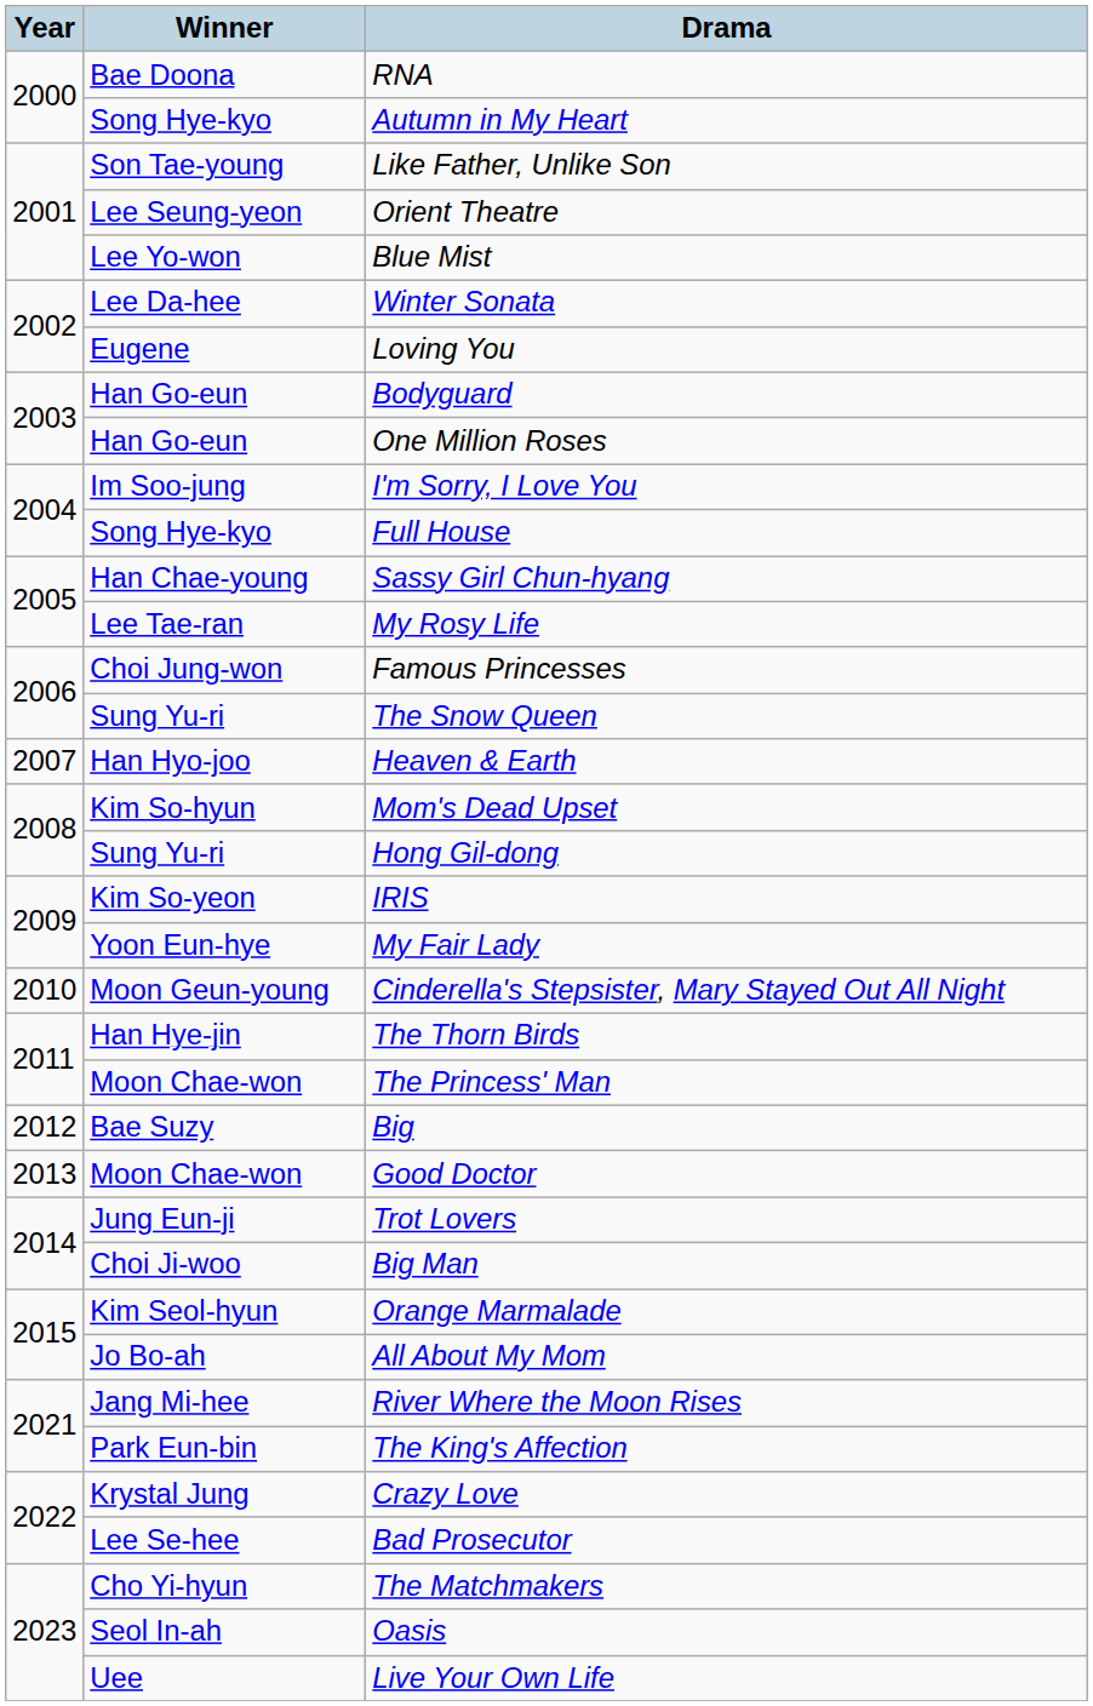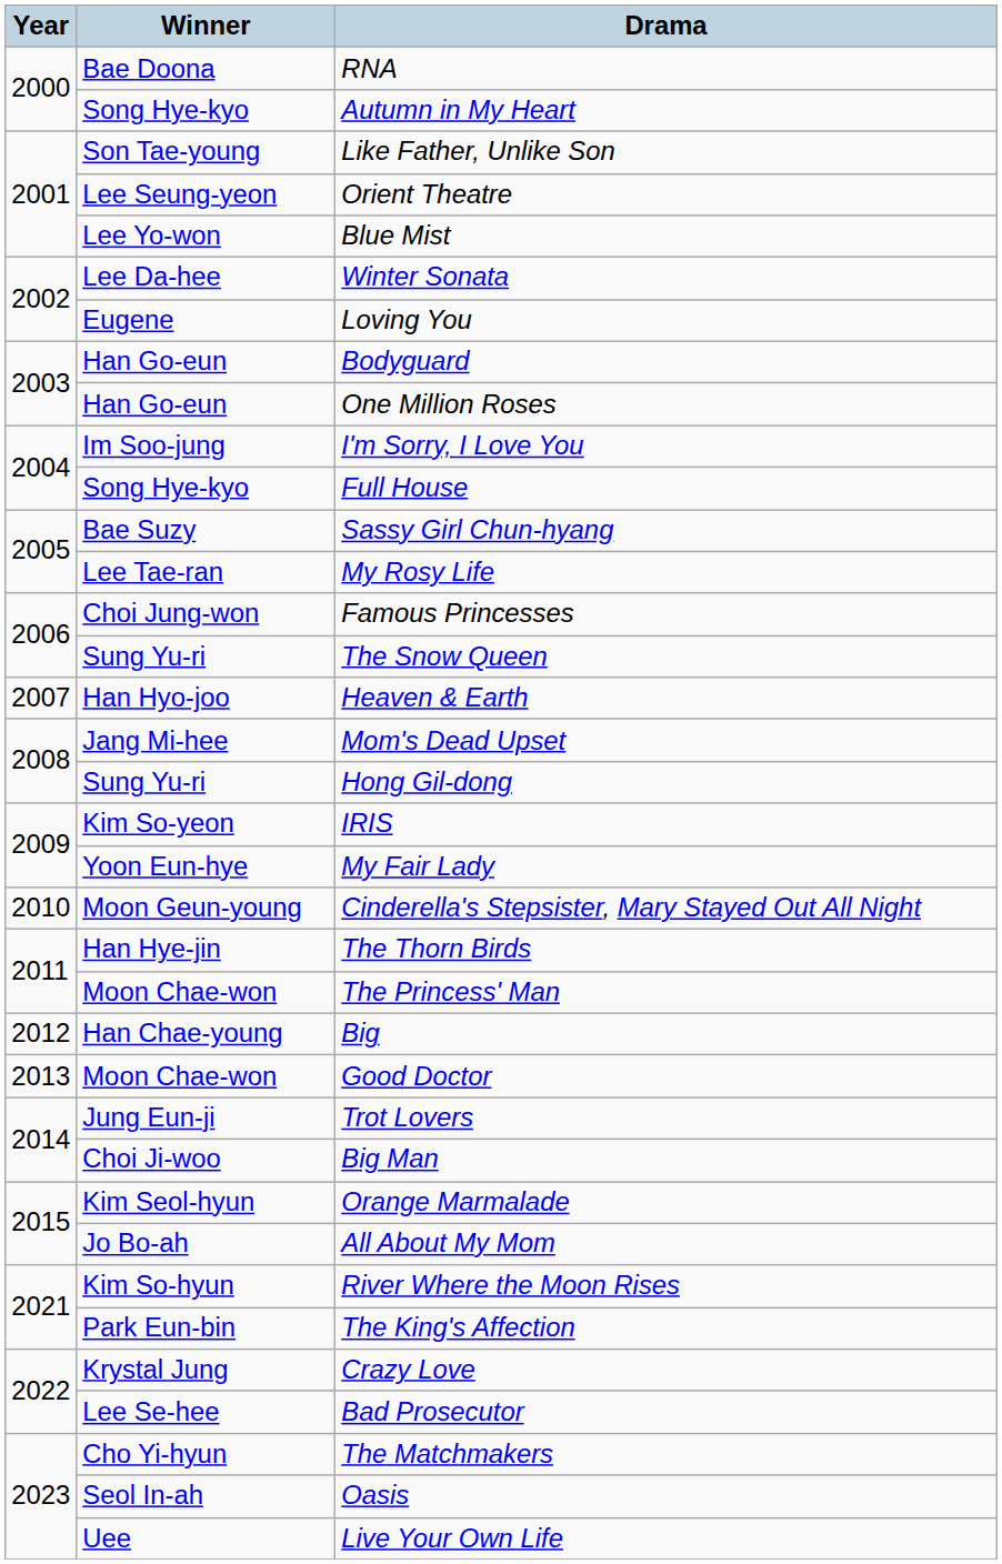Sassy Girl Chun-hyang | Winner: Han Chae-young -> Bae Suzy
Mom's Dead Upset | Winner: Kim So-hyun -> Jang Mi-hee
Big | Winner: Bae Suzy -> Han Chae-young
River Where the Moon Rises | Winner: Jang Mi-hee -> Kim So-hyun
